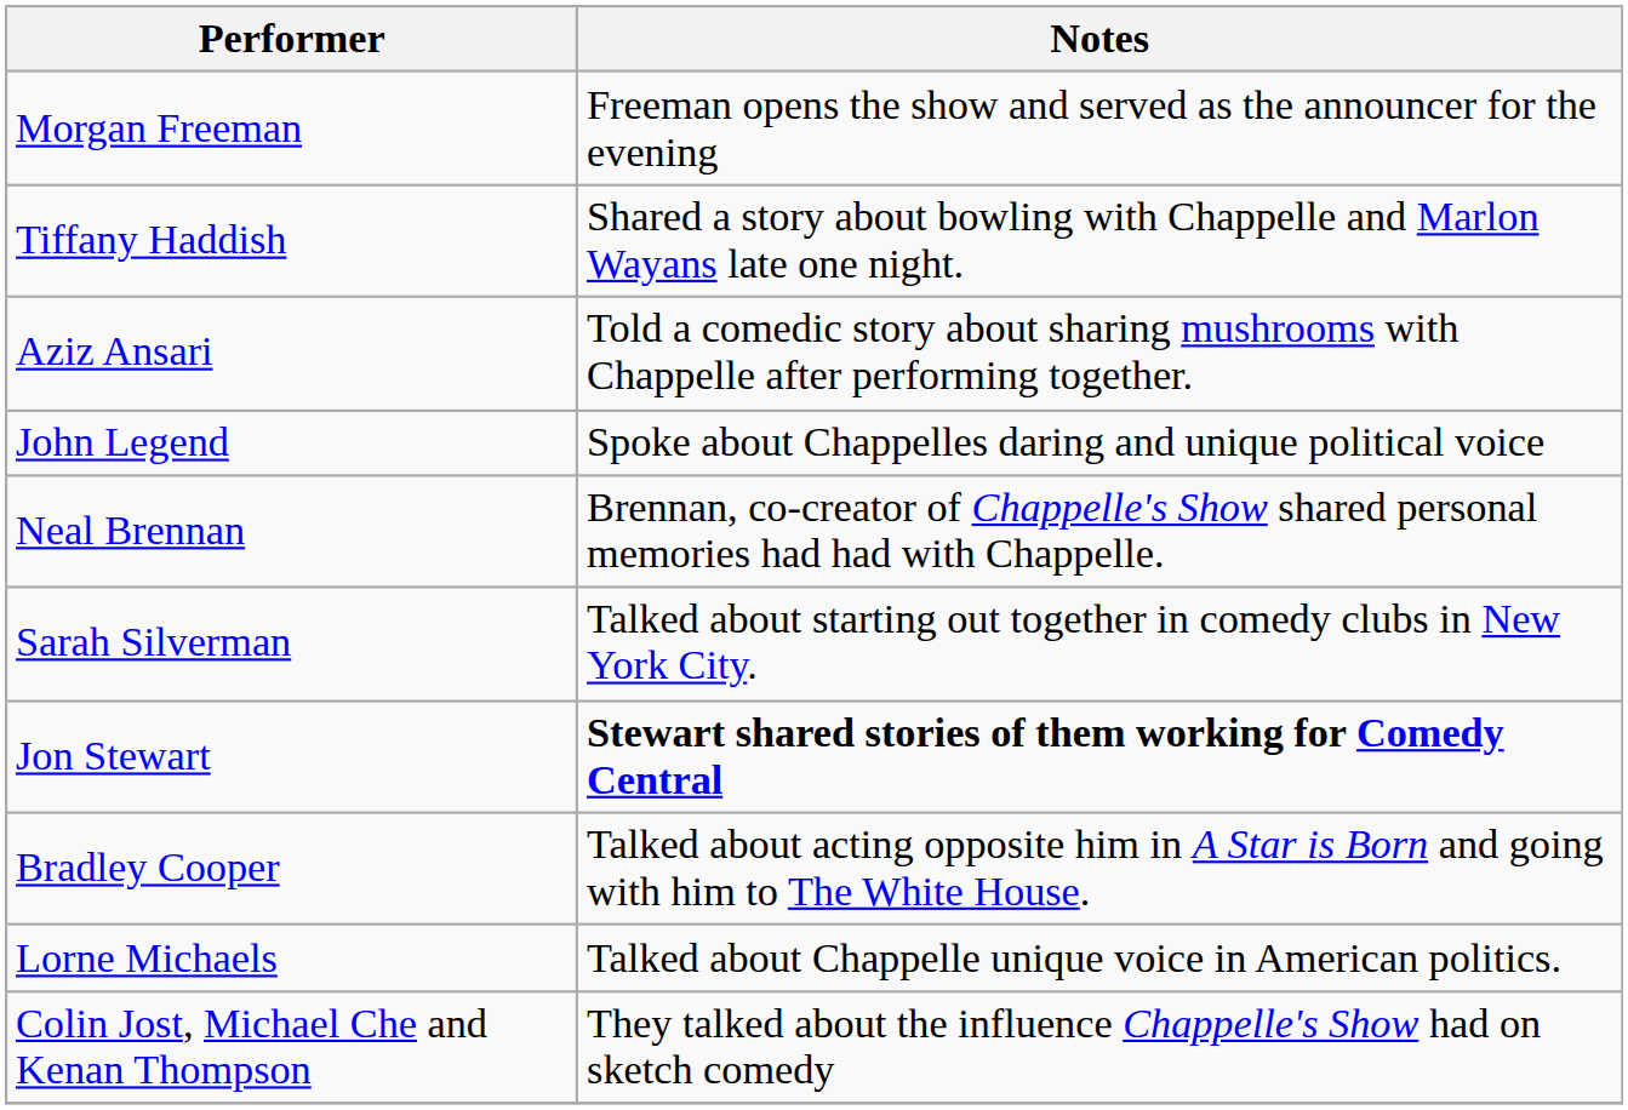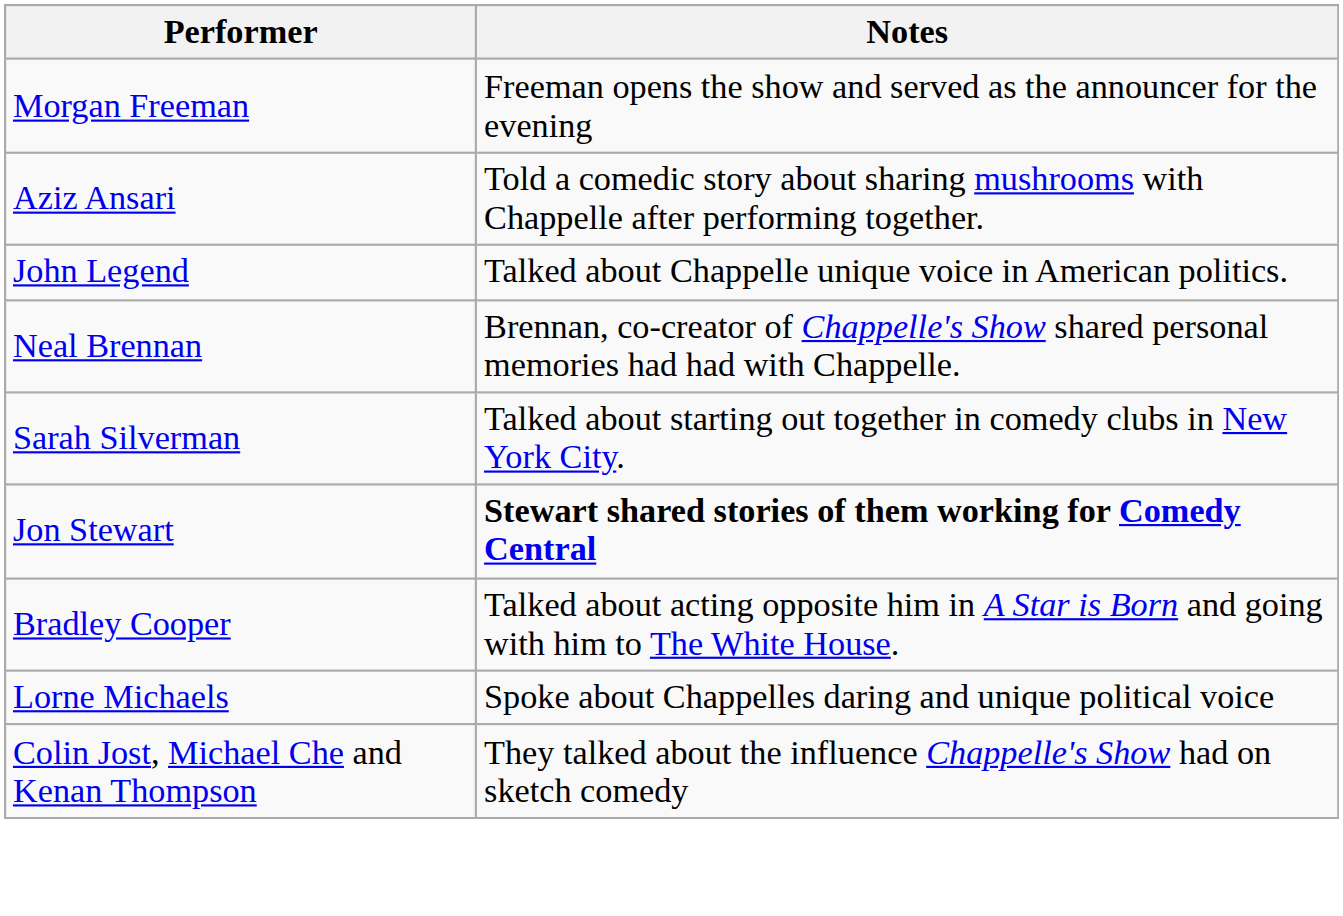- row: Tiffany Haddish | Shared a story about bowling with Chappelle and Marlon Wayans late one night.
John Legend | Notes: Spoke about Chappelles daring and unique political voice -> Talked about Chappelle unique voice in American politics.
Lorne Michaels | Notes: Talked about Chappelle unique voice in American politics. -> Spoke about Chappelles daring and unique political voice
